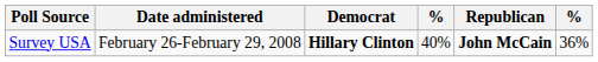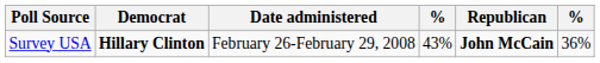columns swapped: Date administered <-> Democrat
Survey USA | column 4: 40% -> 43%
